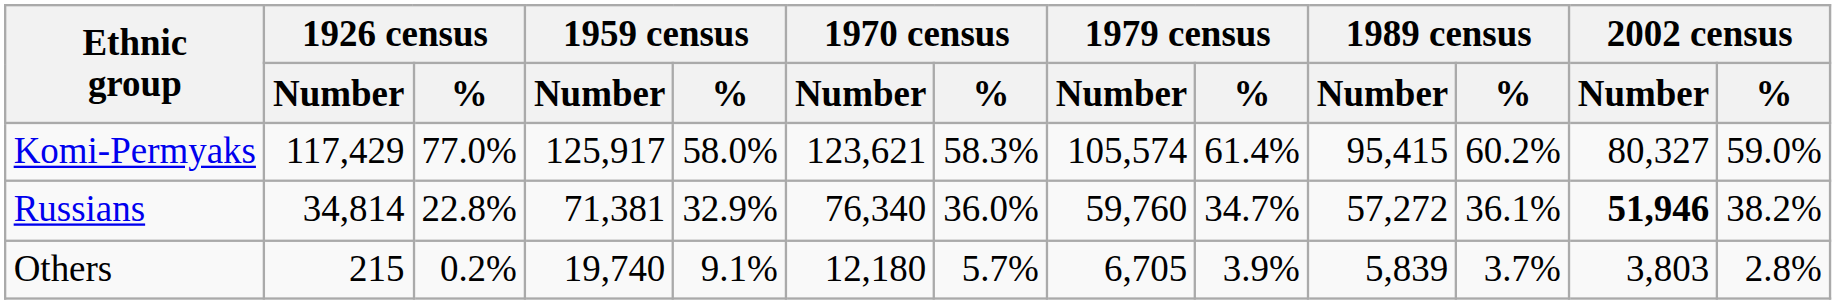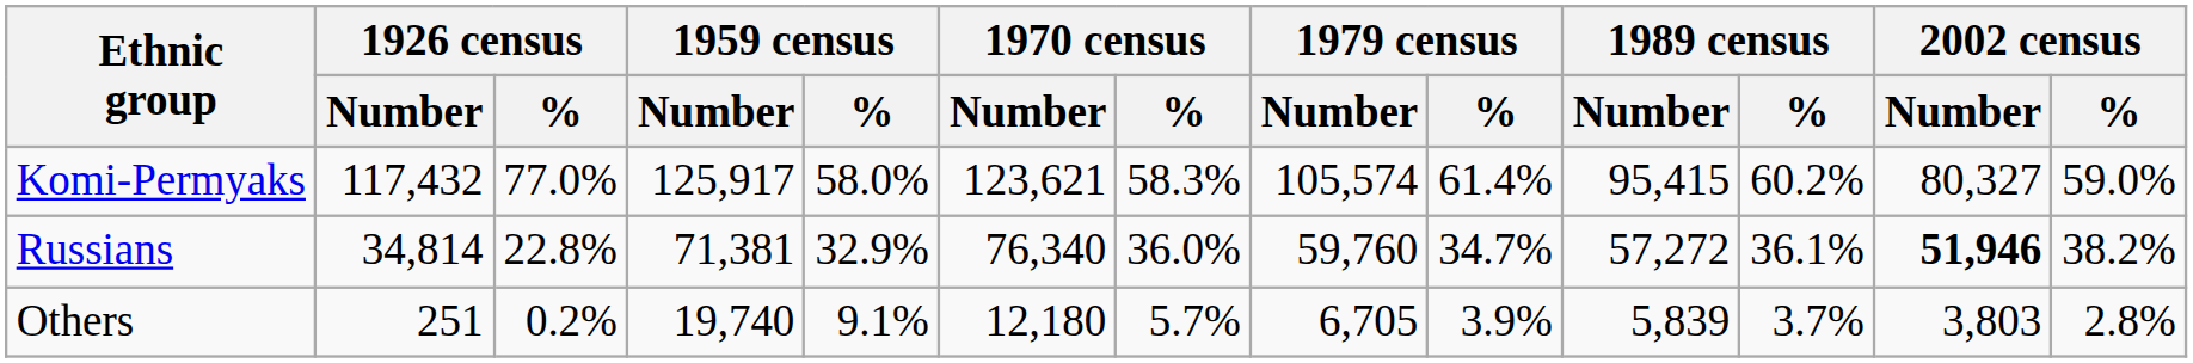Komi-Permyaks | 1926 census / Number: 117,429 -> 117,432
Others | 1926 census / Number: 215 -> 251
